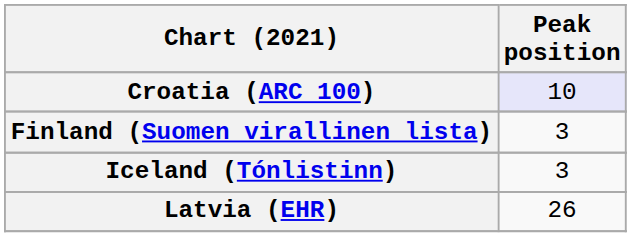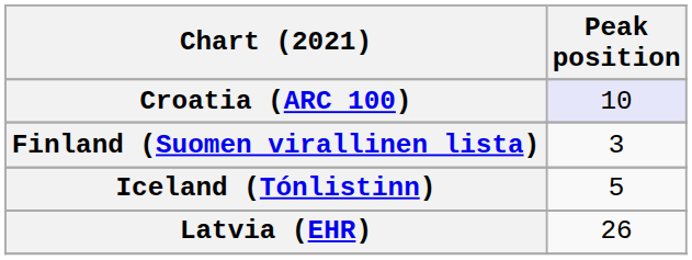Iceland (Tónlistinn) | Peak position: 3 -> 5
